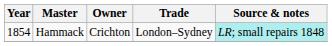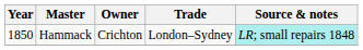Hammack | Year: 1854 -> 1850
